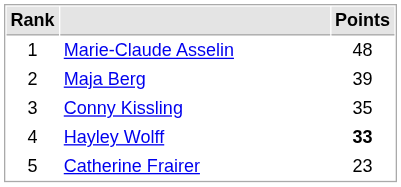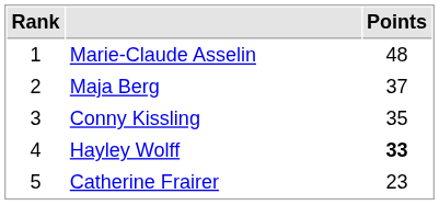Maja Berg | Points: 39 -> 37
